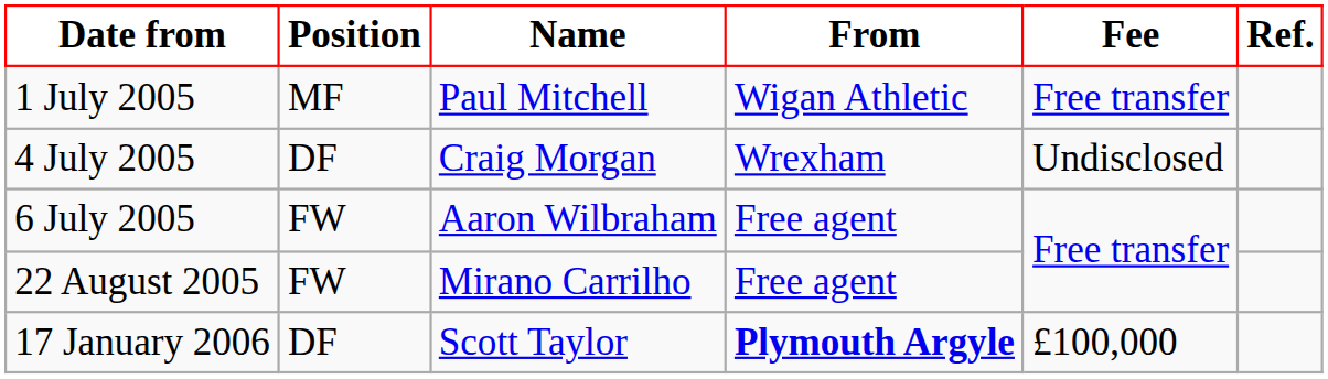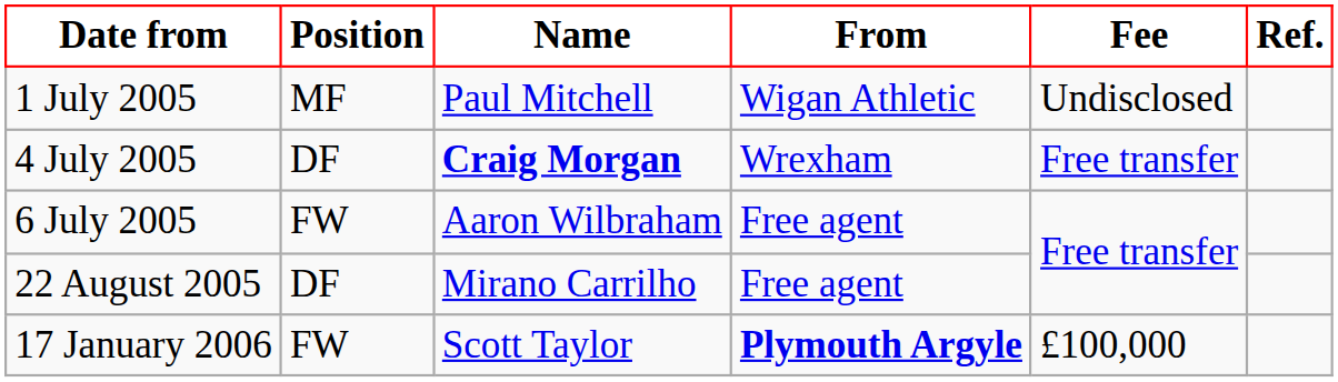1 July 2005 | Fee: Free transfer -> Undisclosed
4 July 2005 | Name: normal -> bold
4 July 2005 | Fee: Undisclosed -> Free transfer
22 August 2005 | Position: FW -> DF
17 January 2006 | Position: DF -> FW
